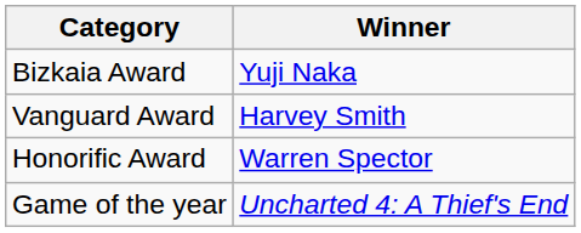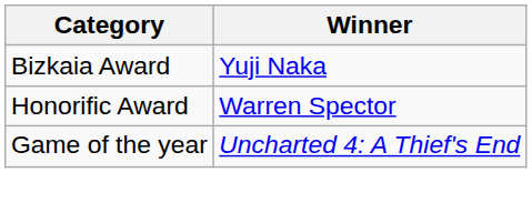- row: Vanguard Award | Harvey Smith
